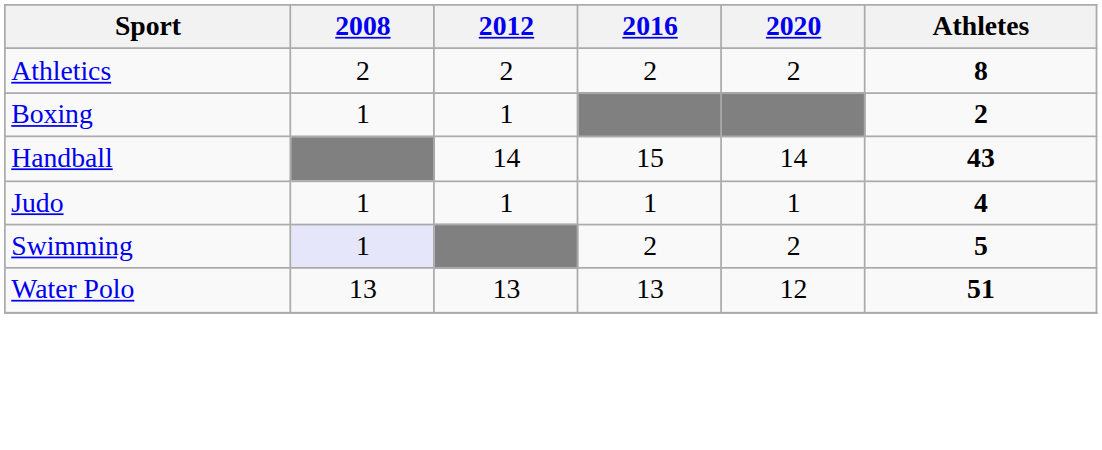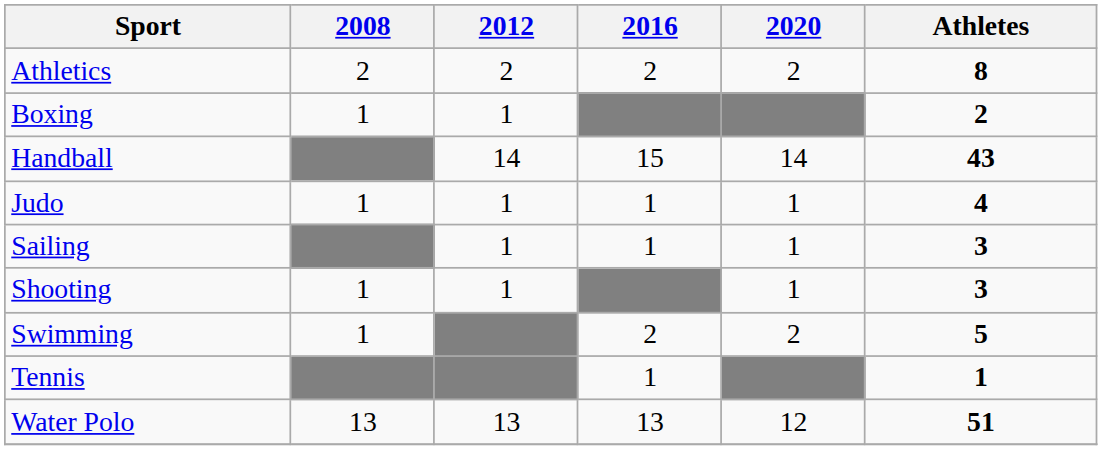+ row: Sailing | 1 | 1 | 1 | 3
+ row: Shooting | 1 | 1 | 1 | 3
Swimming | 2008: lavender background -> no background
+ row: Tennis | 1 | 1
